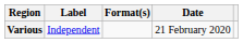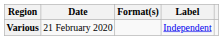columns swapped: Date <-> Label
